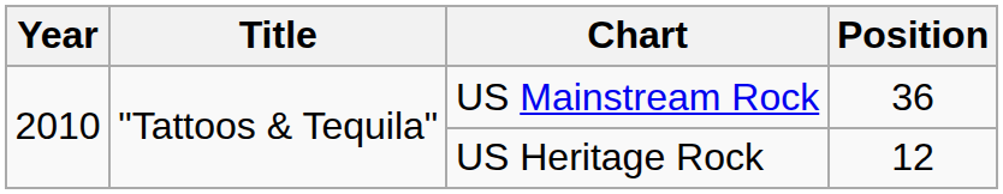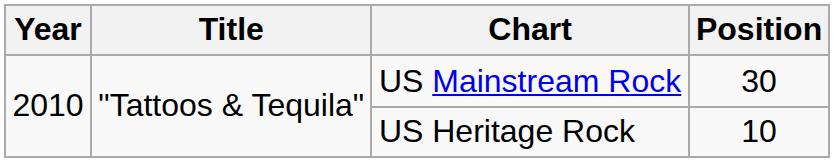US Mainstream Rock | Position: 36 -> 30
US Heritage Rock | Position: 12 -> 10
